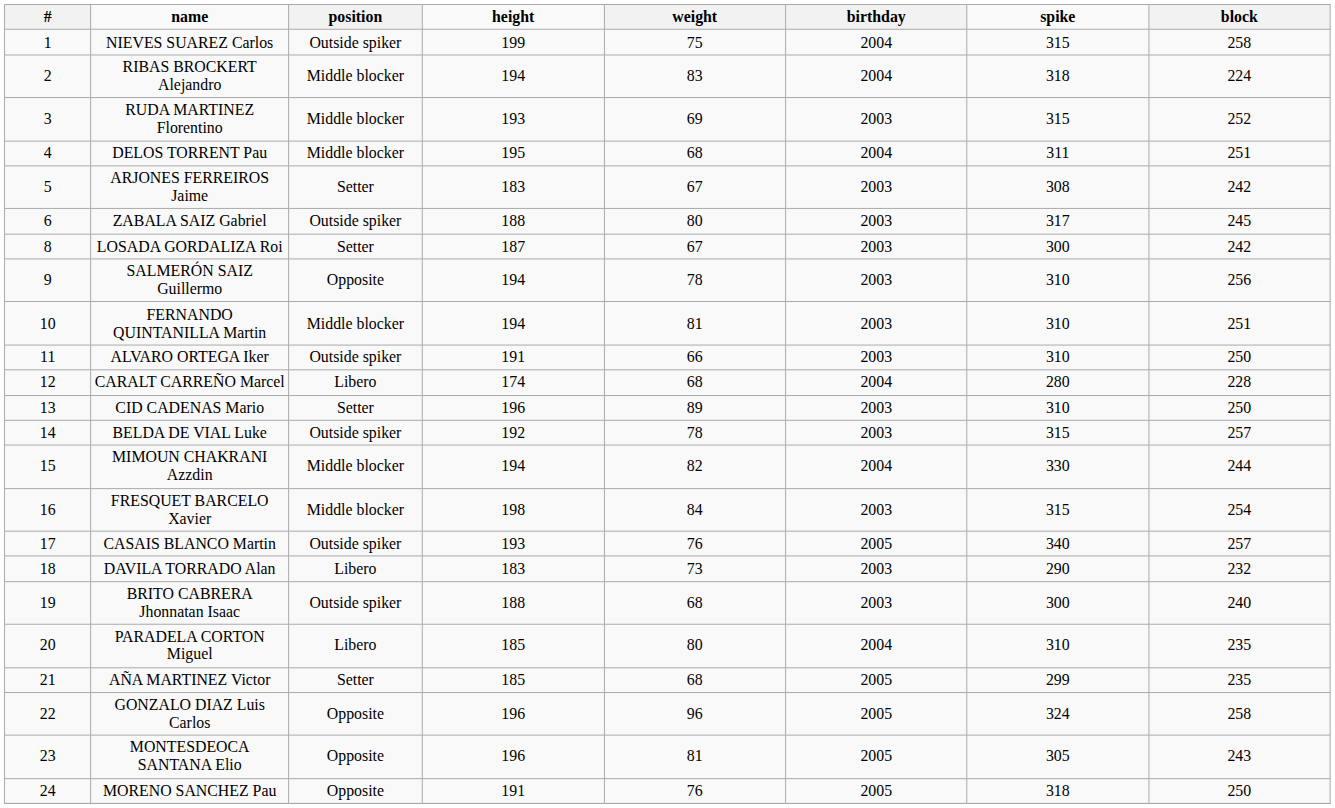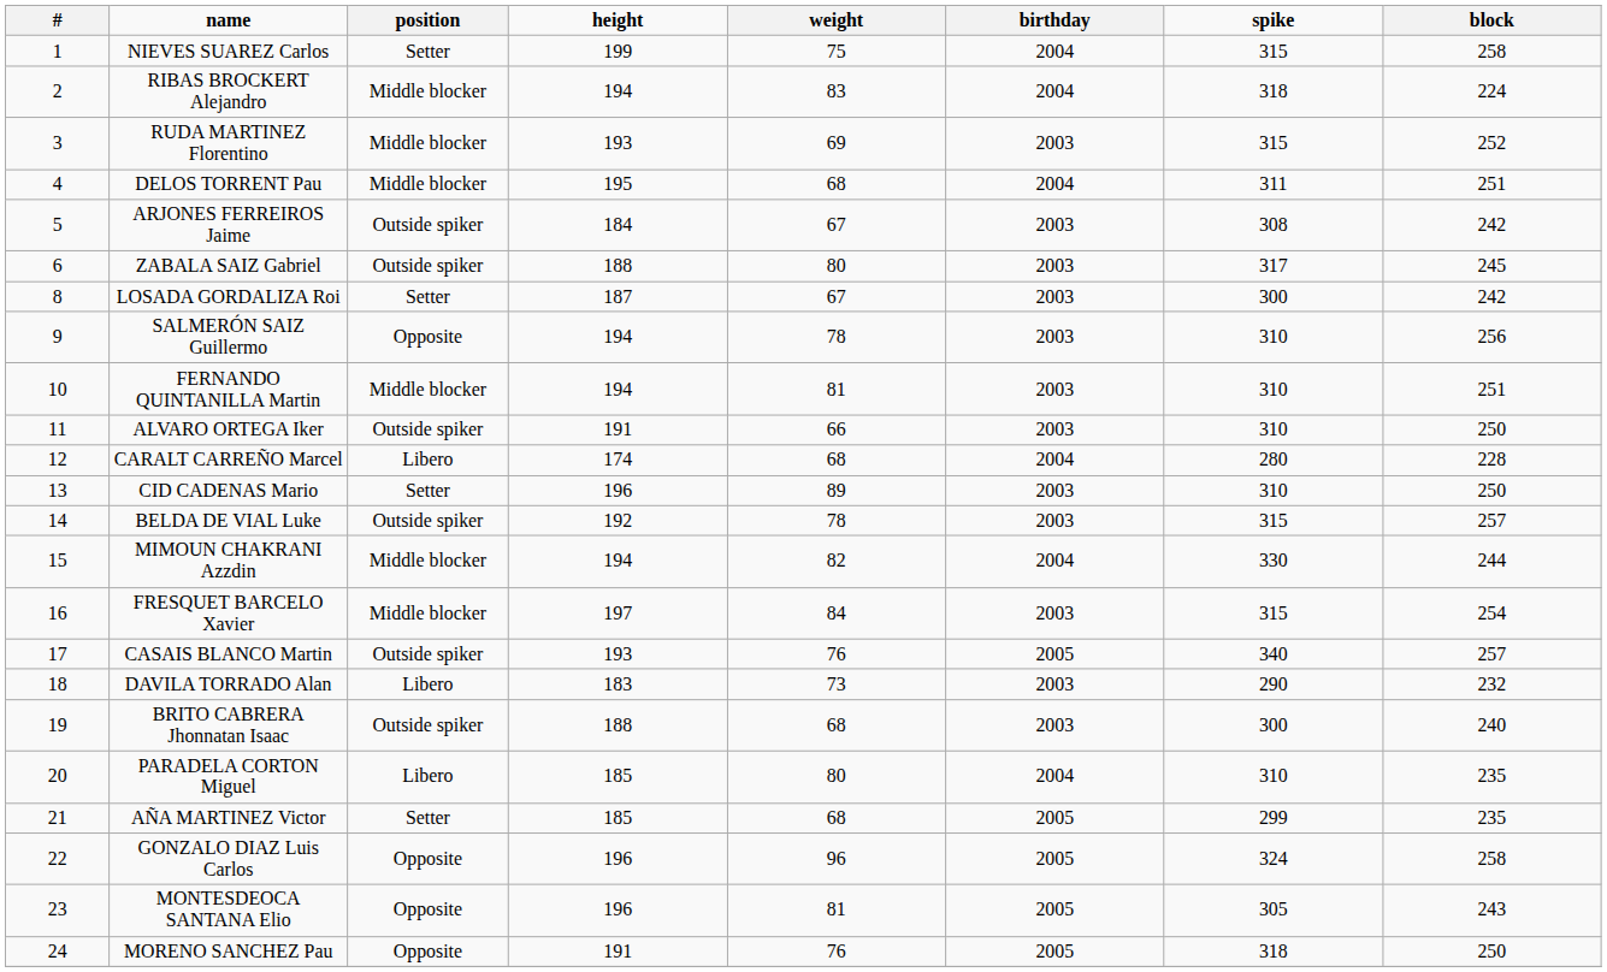NIEVES SUAREZ Carlos | position: Outside spiker -> Setter
ARJONES FERREIROS Jaime | position: Setter -> Outside spiker
ARJONES FERREIROS Jaime | height: 183 -> 184
FRESQUET BARCELO Xavier | height: 198 -> 197
